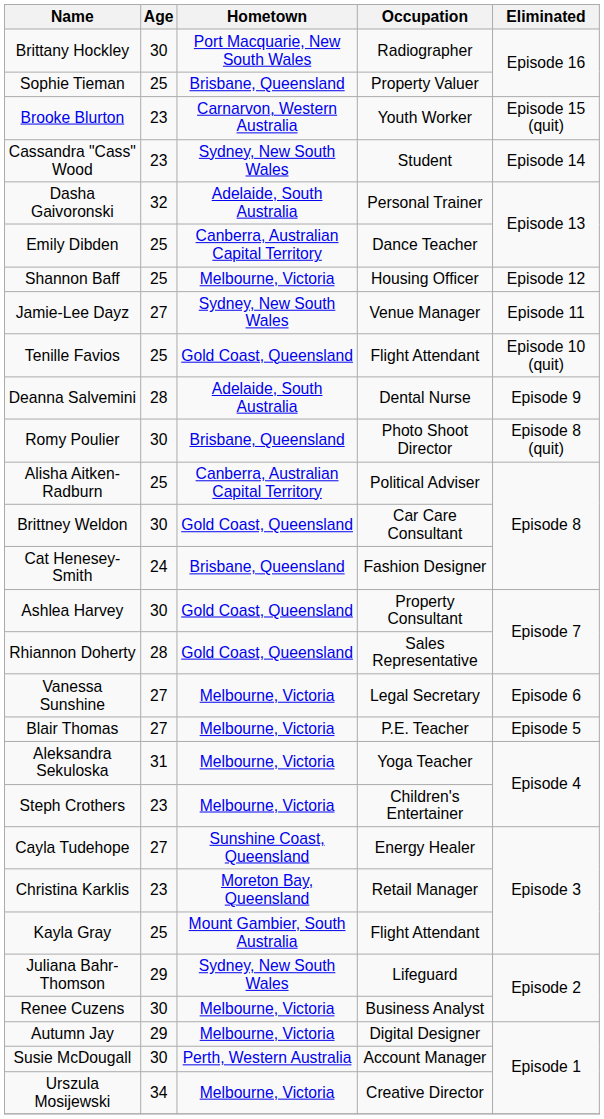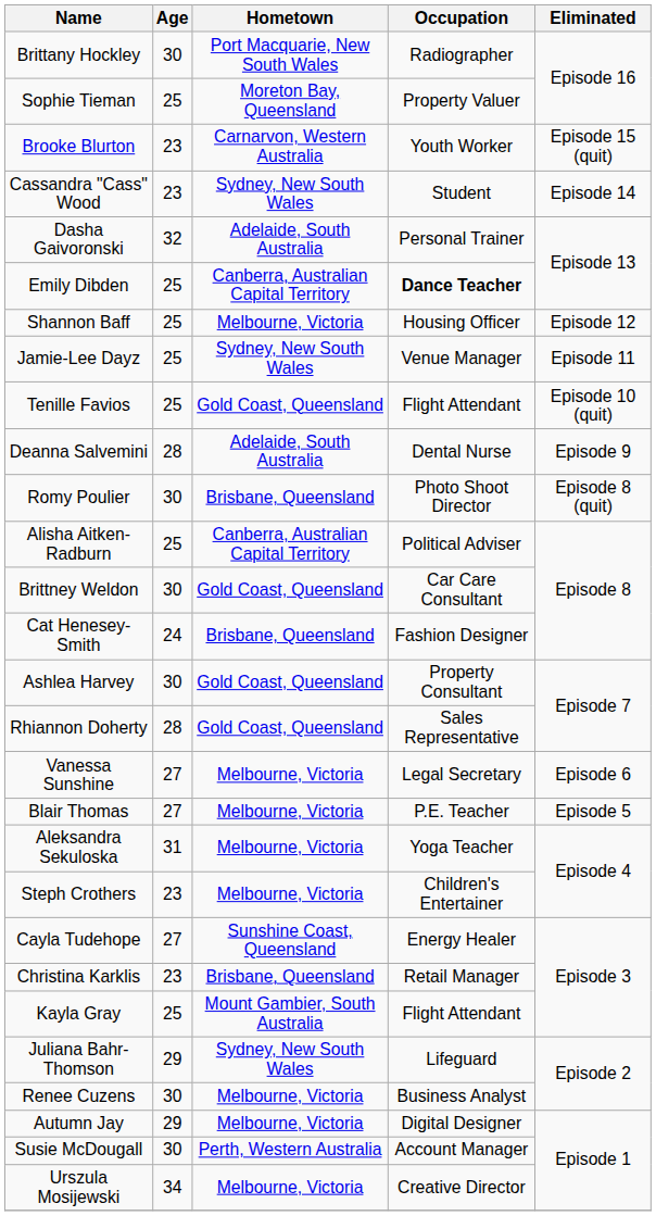Sophie Tieman | Hometown: Brisbane, Queensland -> Moreton Bay, Queensland
Emily Dibden | Occupation: normal -> bold
Jamie-Lee Dayz | Age: 27 -> 25
Christina Karklis | Hometown: Moreton Bay, Queensland -> Brisbane, Queensland
